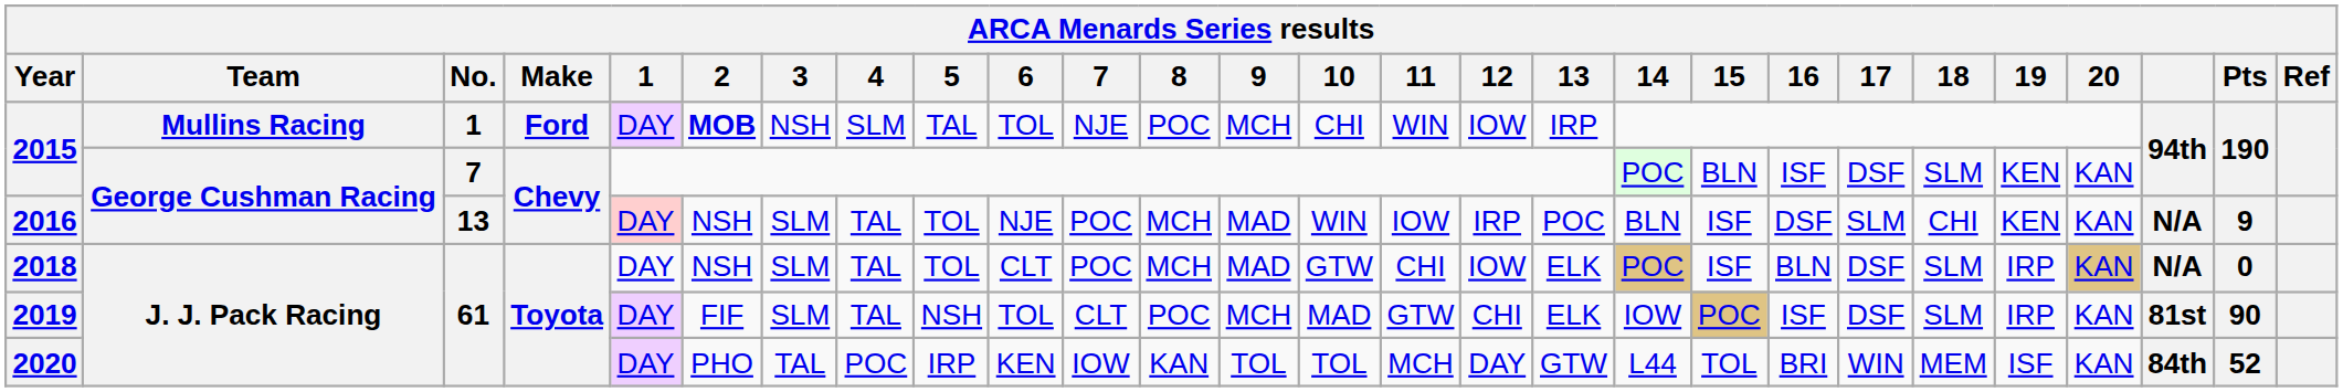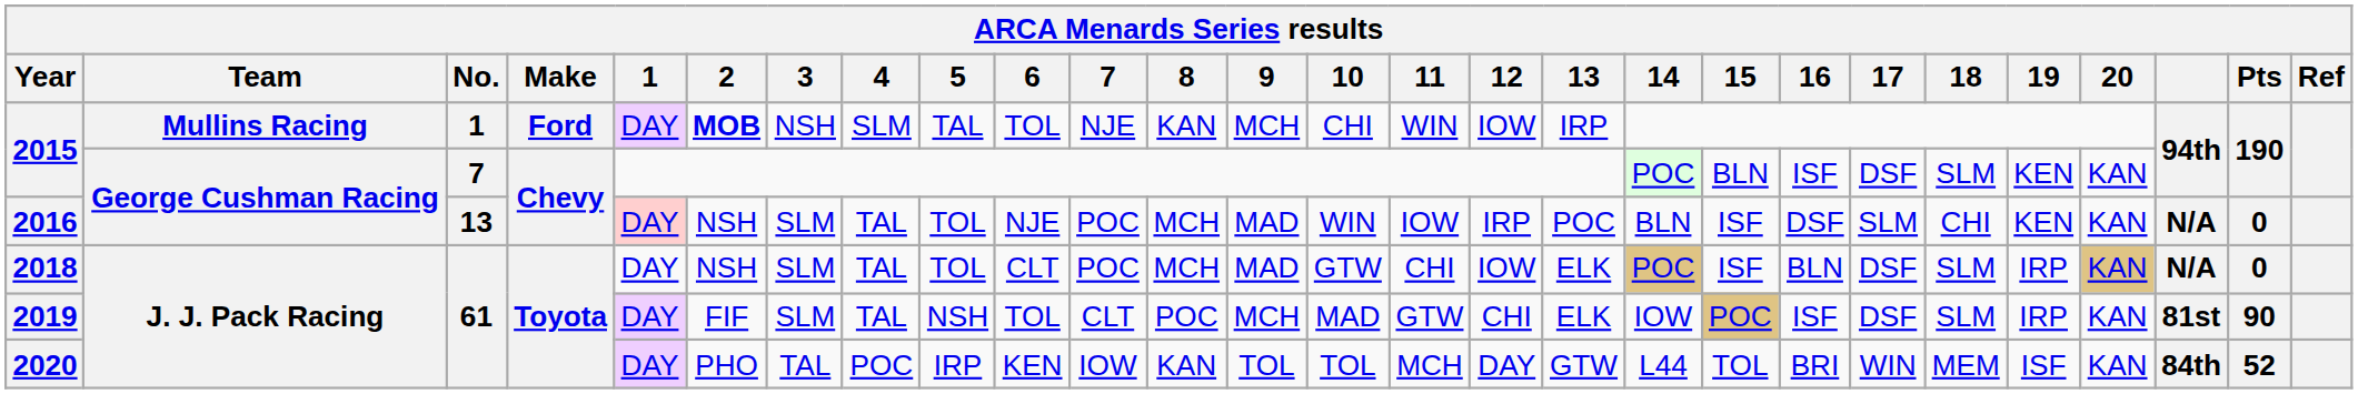2015 / 1 | 8: POC -> KAN
2016 | Pts: 9 -> 0
